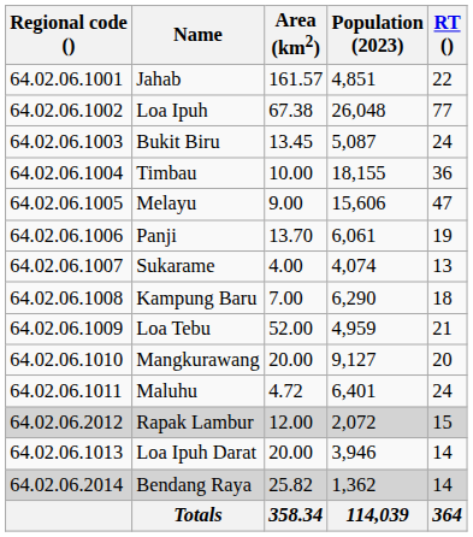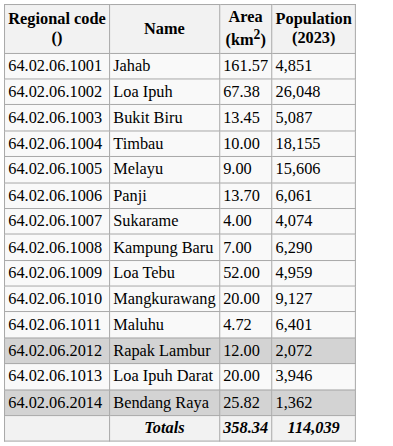- column: RT () | 22 | 77 | 24 | 36 | 47 | 19 | 13 | 18 | 21 | 20 | 24 | 15 | 14 | 14 | 364
